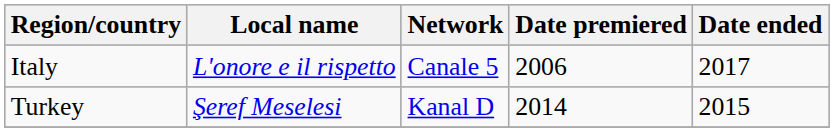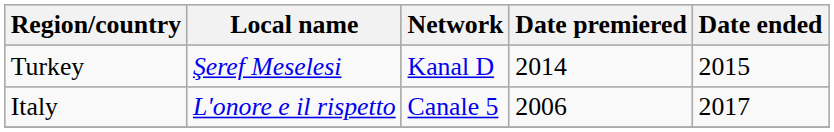rows swapped: Turkey <-> Italy
